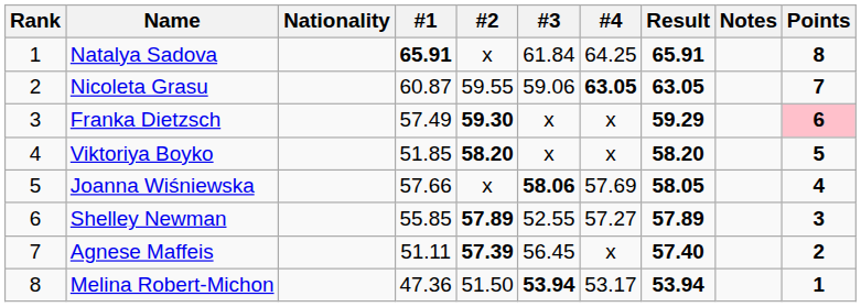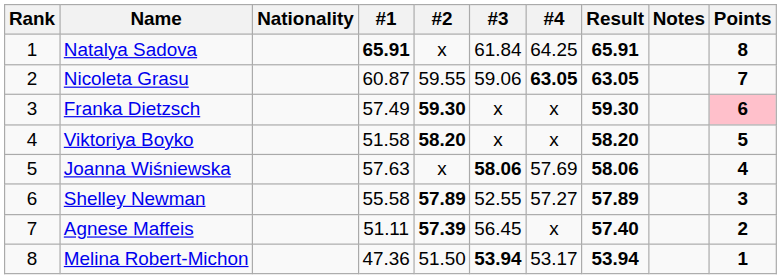Franka Dietzsch | Result: 59.29 -> 59.30
Viktoriya Boyko | #1: 51.85 -> 51.58
Joanna Wiśniewska | #1: 57.66 -> 57.63
Joanna Wiśniewska | Result: 58.05 -> 58.06
Shelley Newman | #1: 55.85 -> 55.58
